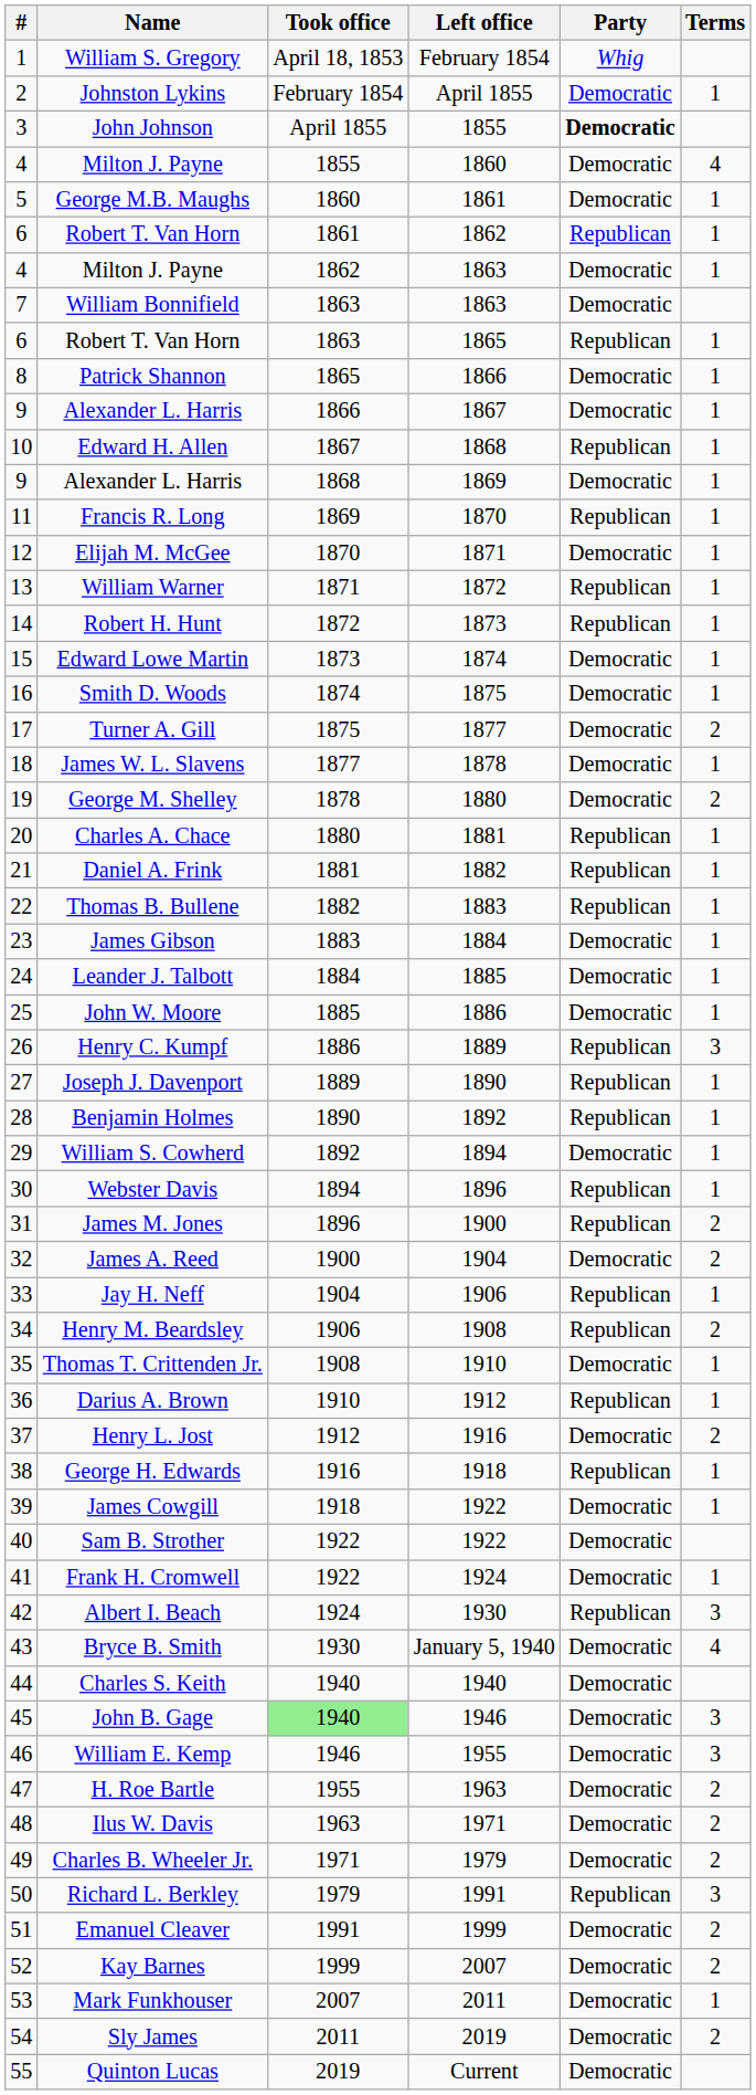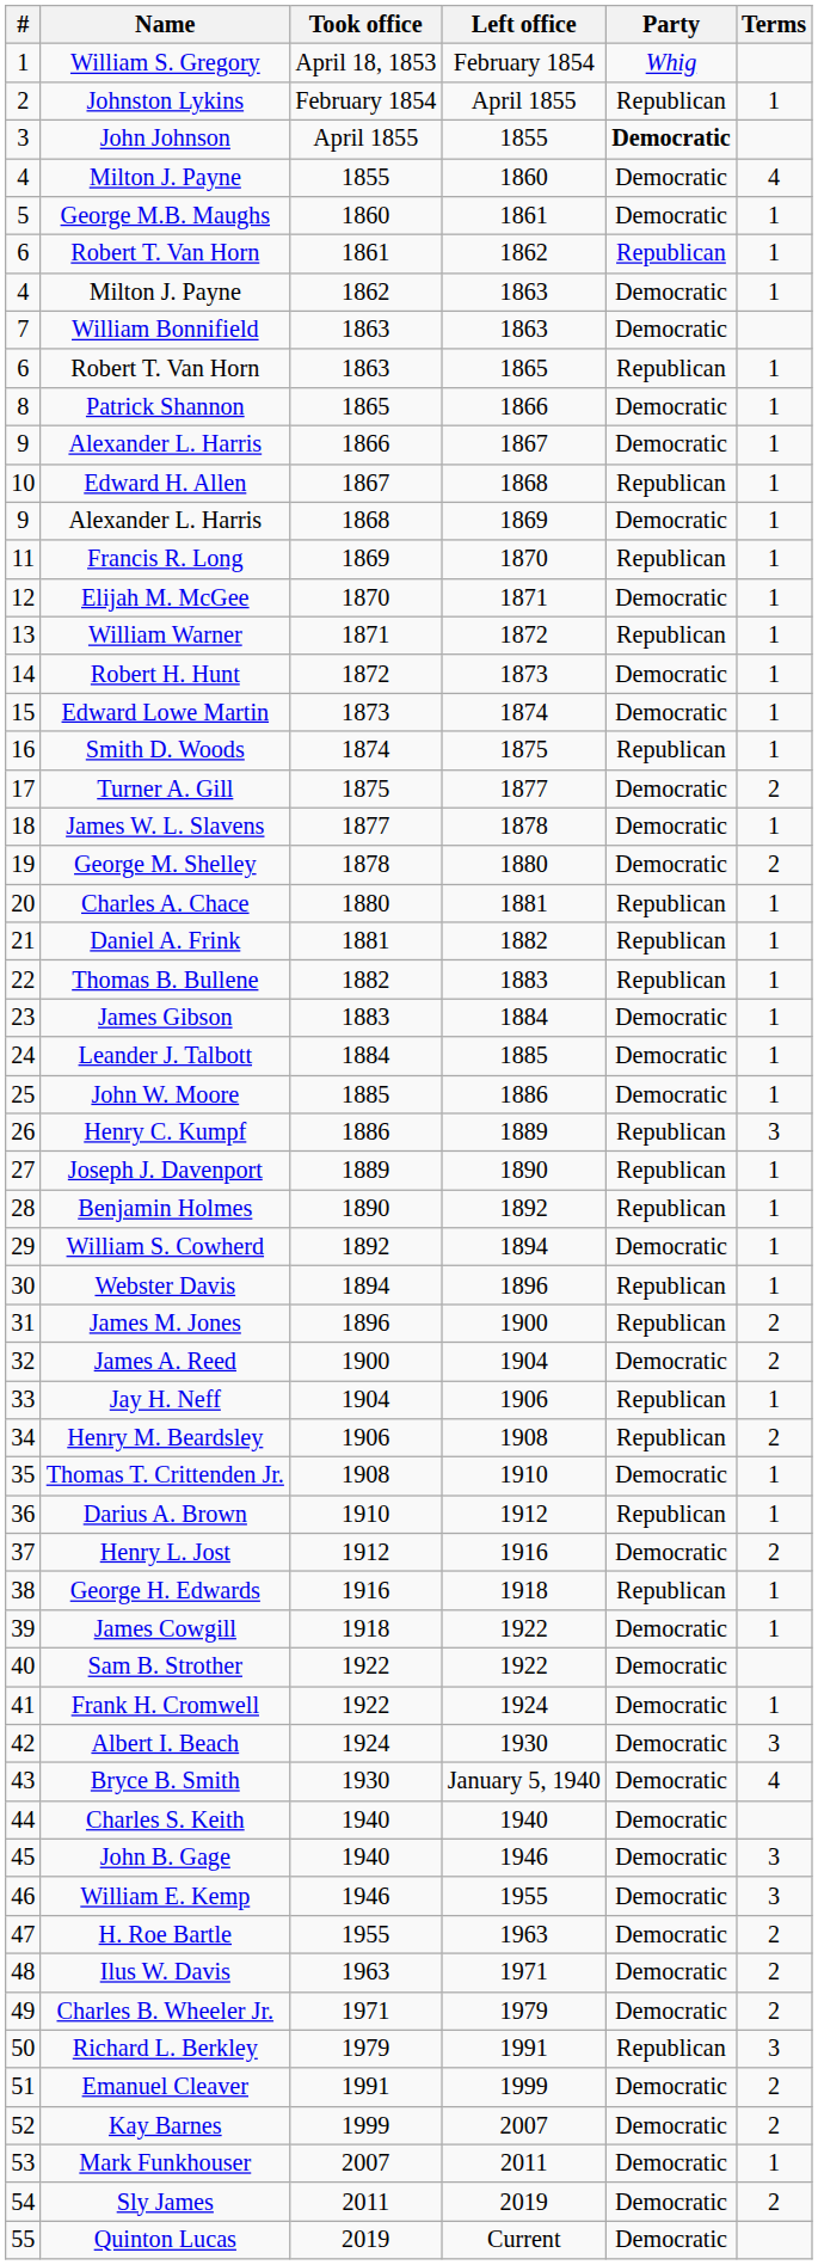Johnston Lykins | Party: Democratic -> Republican
Robert H. Hunt | Party: Republican -> Democratic
Smith D. Woods | Party: Democratic -> Republican
Albert I. Beach | Party: Republican -> Democratic
John B. Gage | Took office: lightgreen background -> no background
